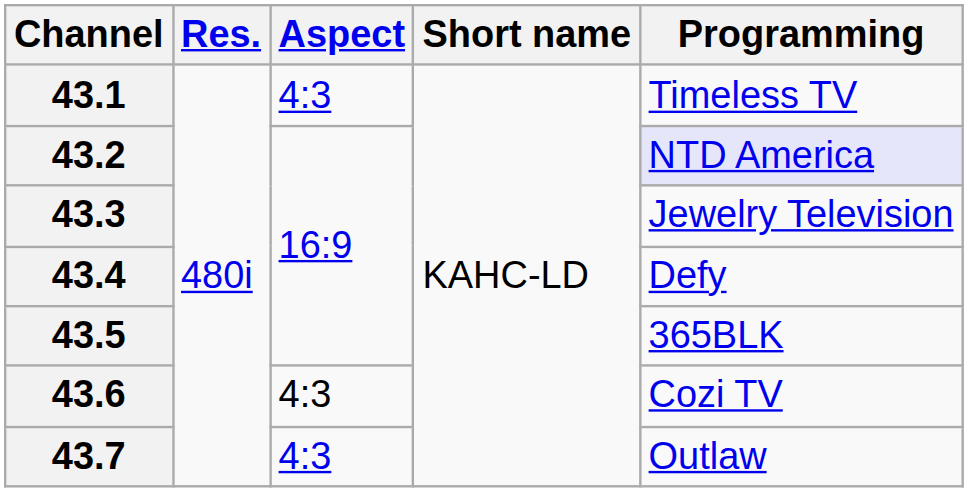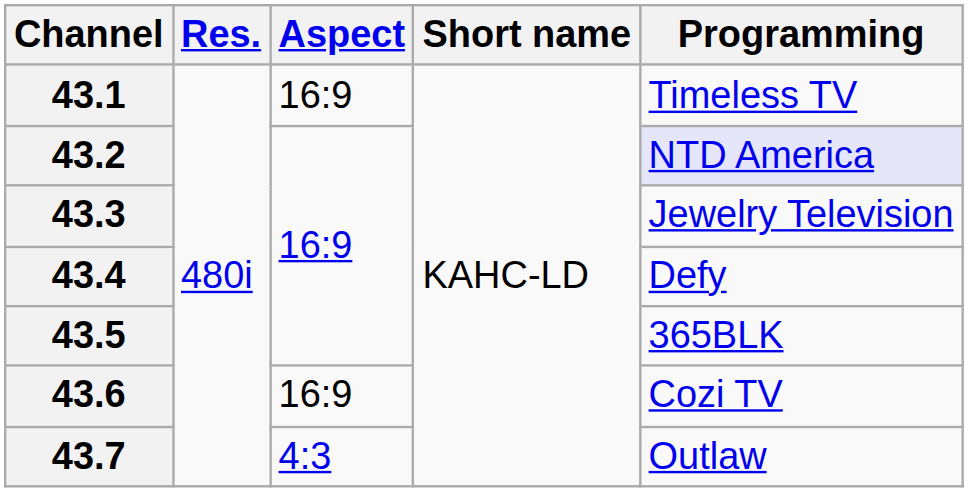43.1 | Aspect: 4:3 -> 16:9
43.6 | Aspect: 4:3 -> 16:9
